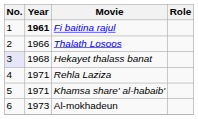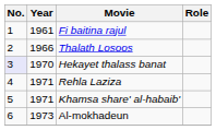Fi baitina rajul | Year: bold -> normal
Hekayet thalass banat | Year: 1968 -> 1970
